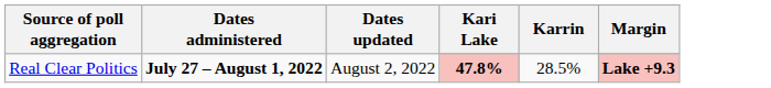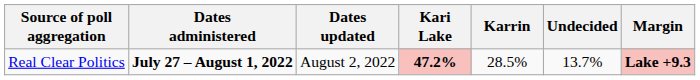+ column: Undecided | 13.7%
Real Clear Politics | Kari Lake: 47.8% -> 47.2%
